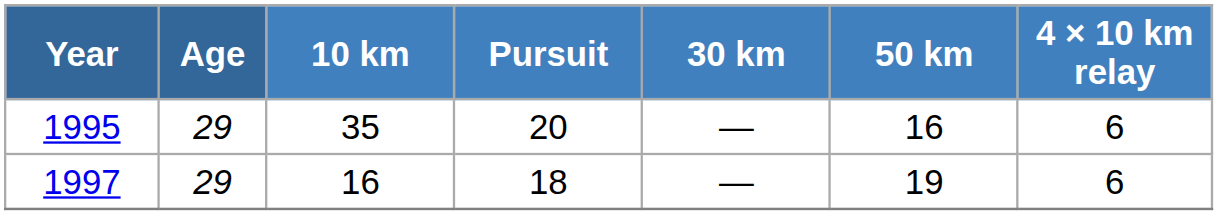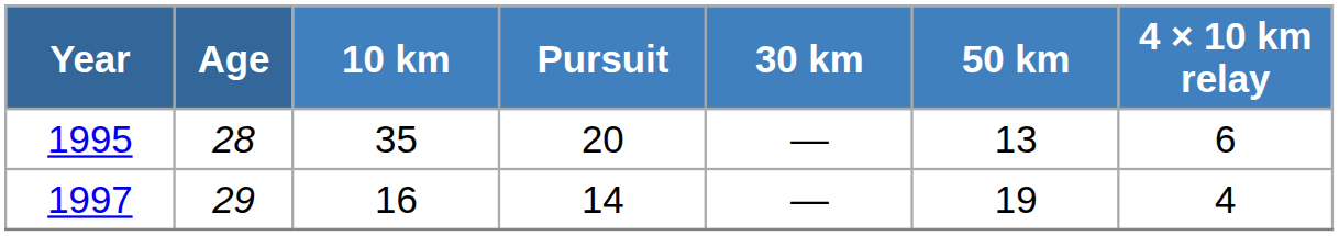1995 | Age: 29 -> 28
1995 | 50 km: 16 -> 13
1997 | Pursuit: 18 -> 14
1997 | 4 × 10 km relay: 6 -> 4
